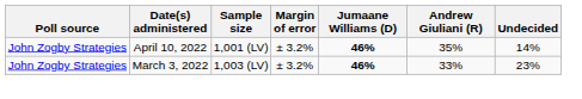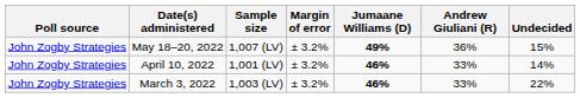+ row: John Zogby Strategies | May 18–20, 2022 | 1,007 (LV) | ± 3.2% | 49% | 36% | 15%
April 10, 2022 | Andrew Giuliani (R): 35% -> 33%
March 3, 2022 | Undecided: 23% -> 22%
